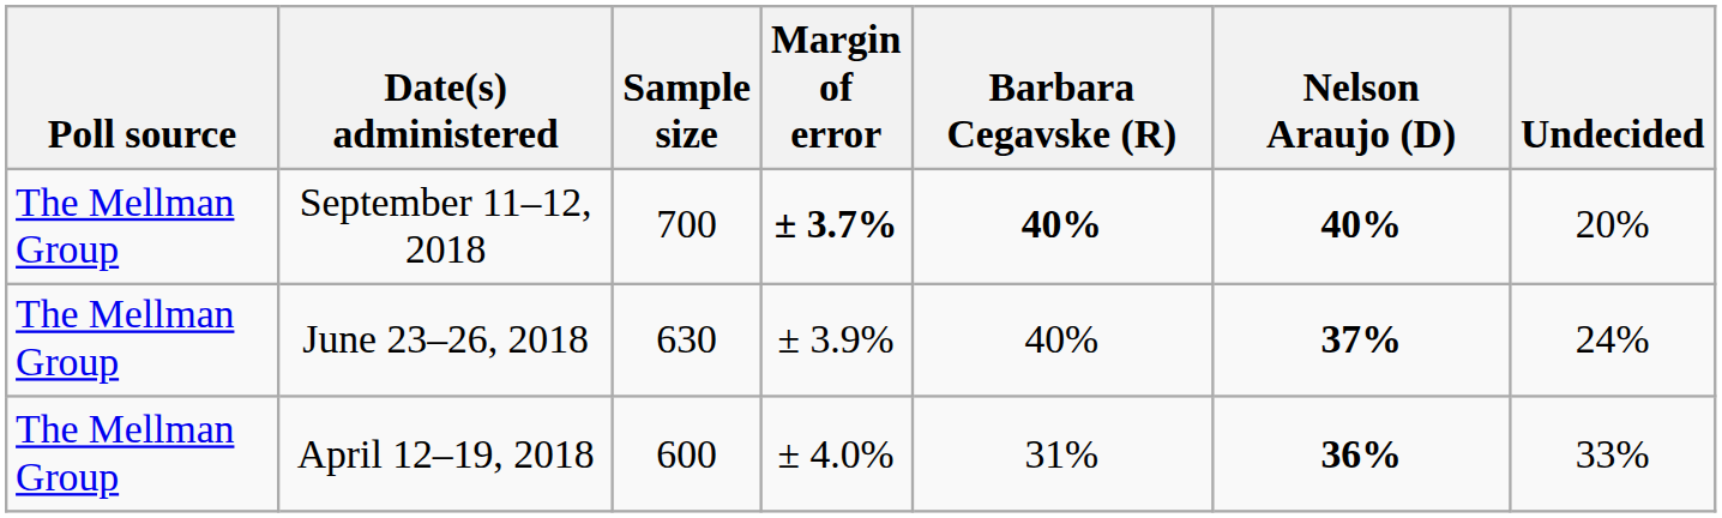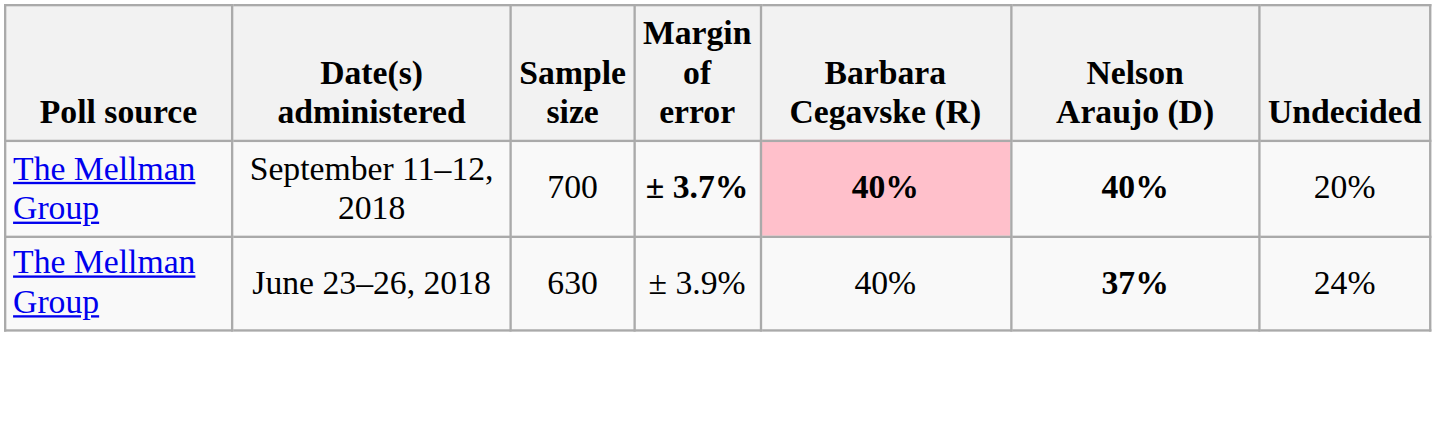September 11–12, 2018 | Barbara Cegavske (R): no background -> pink background
- row: The Mellman Group | April 12–19, 2018 | 600 | ± 4.0% | 31% | 36% | 33%
